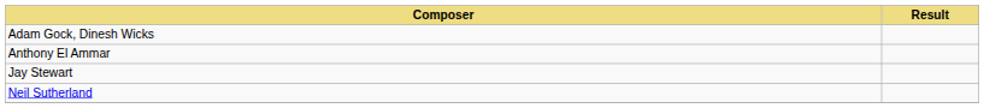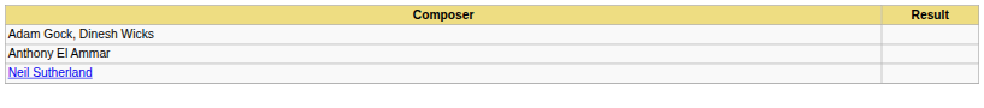- row: Jay Stewart
